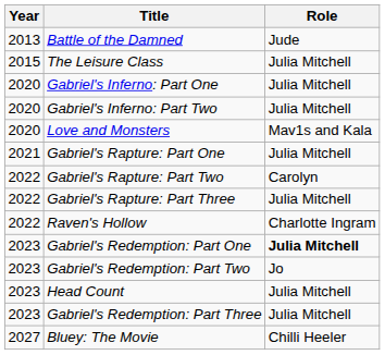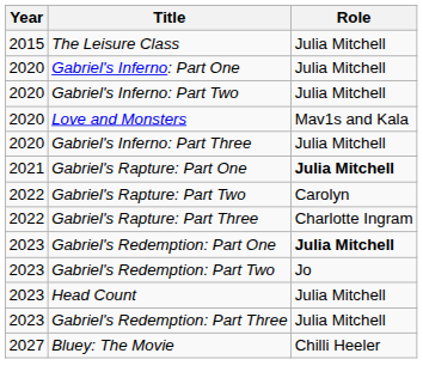- row: 2013 | Battle of the Damned | Jude
+ row: 2020 | Gabriel's Inferno: Part Three | Julia Mitchell
Gabriel's Rapture: Part One | Role: normal -> bold
Gabriel's Rapture: Part Three | Role: Julia Mitchell -> Charlotte Ingram
- row: 2022 | Raven's Hollow | Charlotte Ingram
